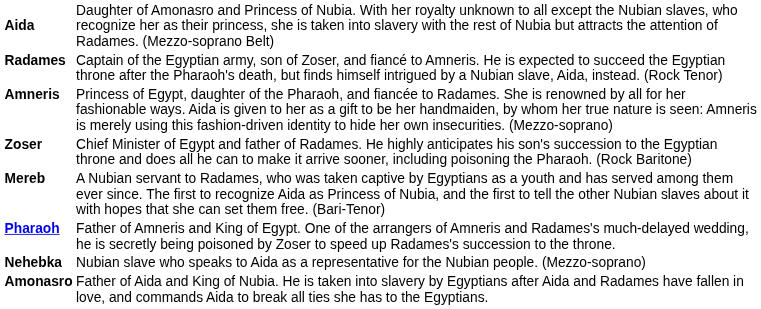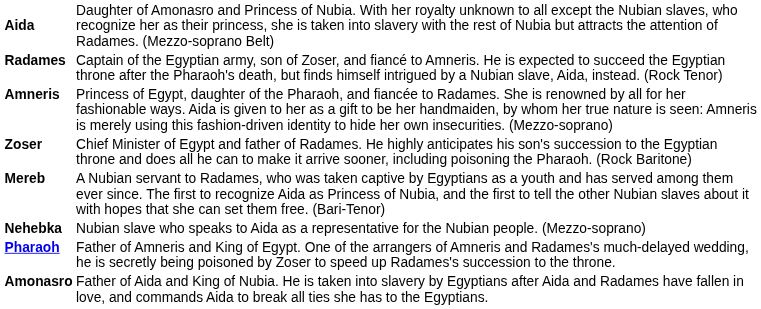rows swapped: Nehebka <-> Pharaoh
